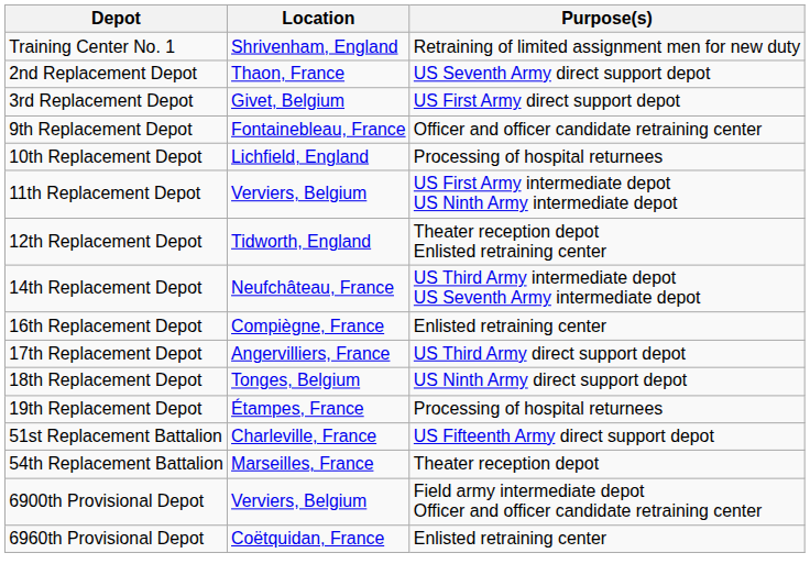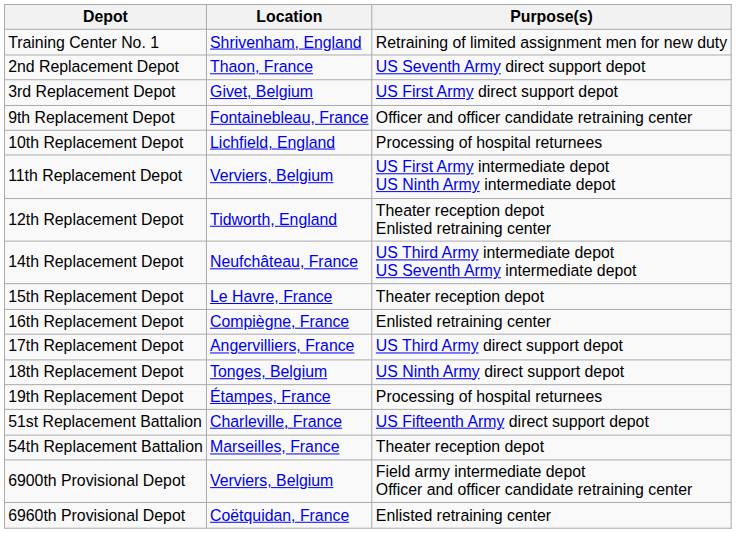+ row: 15th Replacement Depot | Le Havre, France | Theater reception depot
